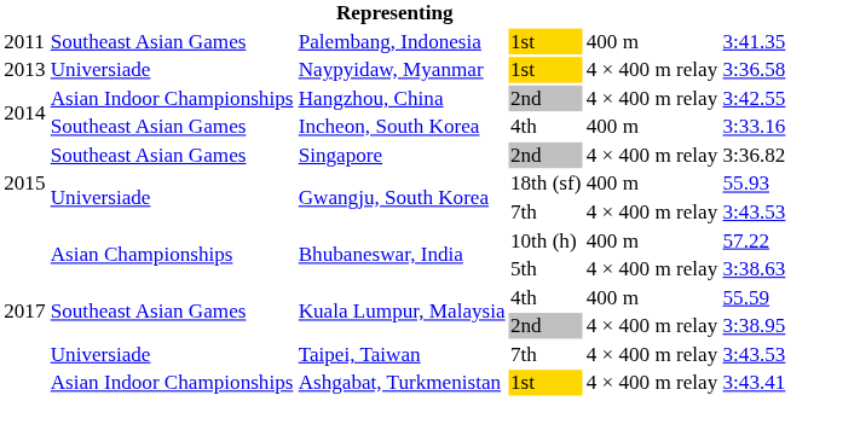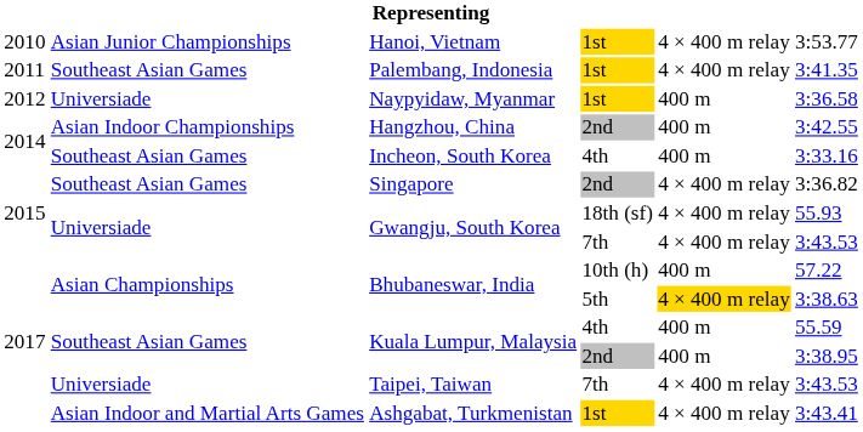+ row: 2010 | Asian Junior Championships | Hanoi, Vietnam | 1st | 4 × 400 m relay | 3:53.77
Palembang, Indonesia | column 5: 400 m -> 4 × 400 m relay
Naypyidaw, Myanmar | column 1: 2013 -> 2012
Naypyidaw, Myanmar | column 5: 4 × 400 m relay -> 400 m
Hangzhou, China | column 5: 4 × 400 m relay -> 400 m
Gwangju, South Korea / 18th (sf) | column 5: 400 m -> 4 × 400 m relay
Bhubaneswar, India / 5th | column 5: no background -> gold background
Kuala Lumpur, Malaysia / 2nd | column 5: 4 × 400 m relay -> 400 m
Ashgabat, Turkmenistan | column 2: Asian Indoor Championships -> Asian Indoor and Martial Arts Games
